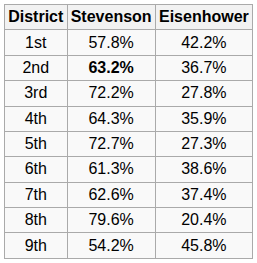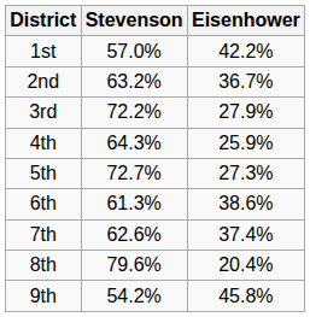1st | Stevenson: 57.8% -> 57.0%
2nd | Stevenson: bold -> normal
3rd | Eisenhower: 27.8% -> 27.9%
4th | Eisenhower: 35.9% -> 25.9%
